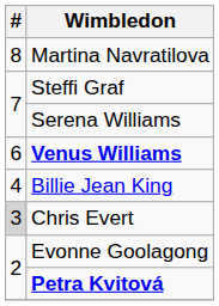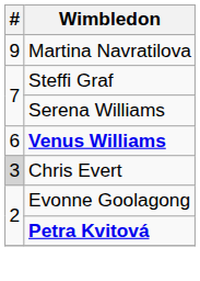Martina Navratilova | #: 8 -> 9
- row: 4 | Billie Jean King
